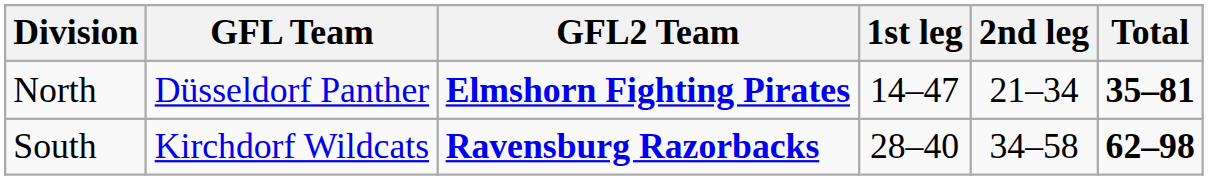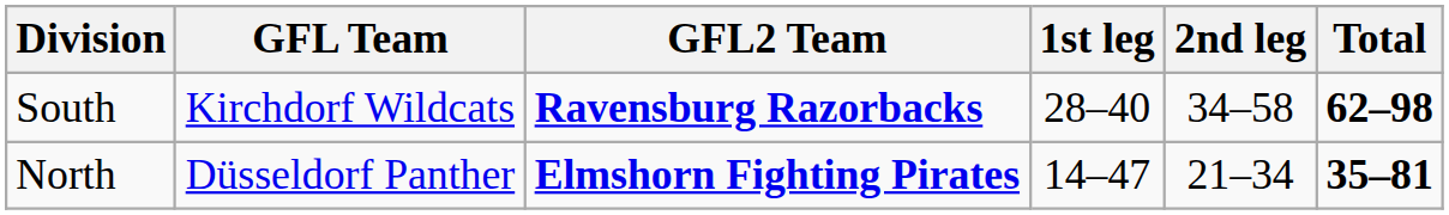rows swapped: North <-> South
